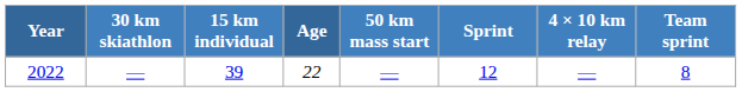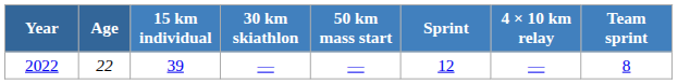columns swapped: Age <-> 30 km skiathlon
